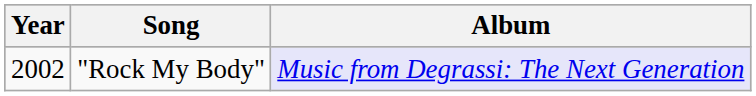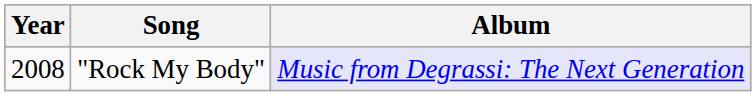"Rock My Body" | Year: 2002 -> 2008
